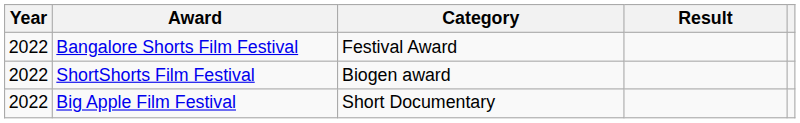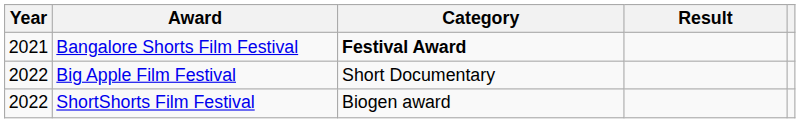Bangalore Shorts Film Festival | Year: 2022 -> 2021
Bangalore Shorts Film Festival | Category: normal -> bold
rows swapped: ShortShorts Film Festival <-> Big Apple Film Festival
